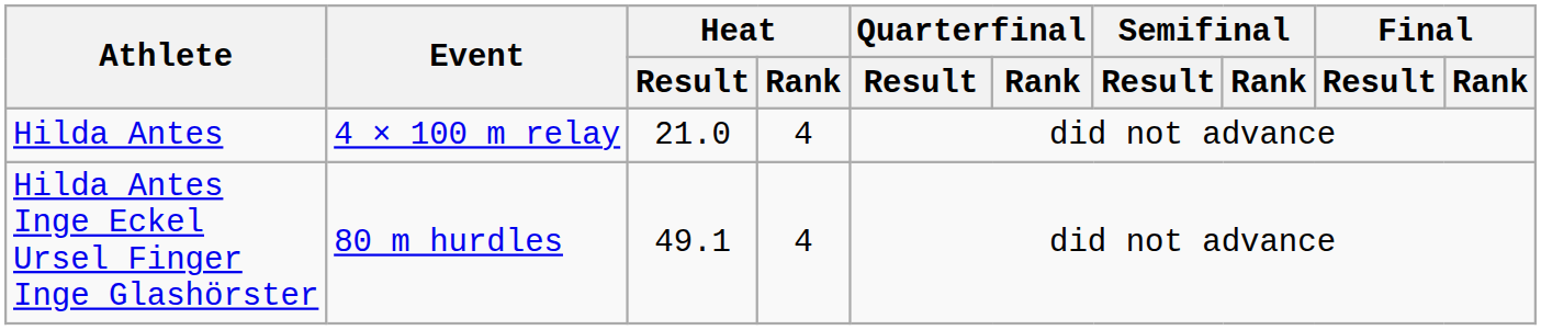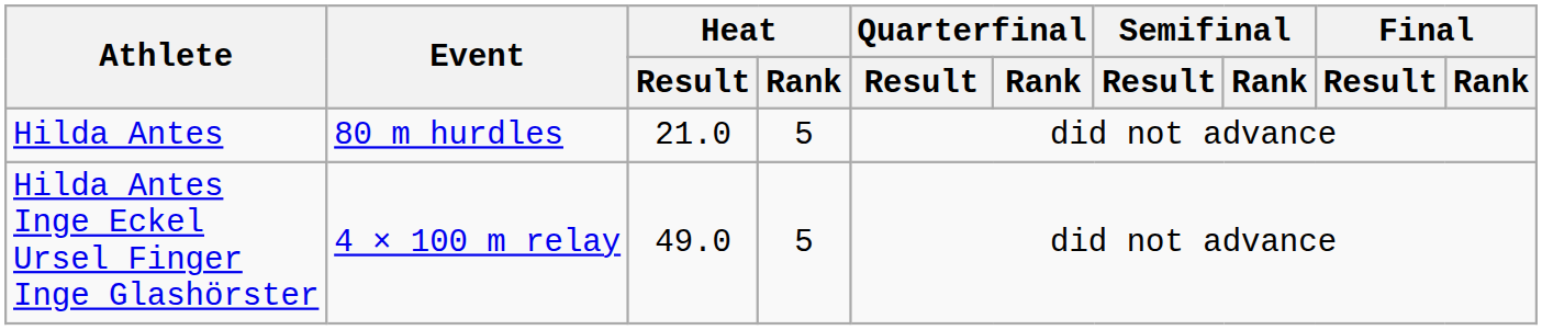Hilda Antes | Event: 4 × 100 m relay -> 80 m hurdles
Hilda Antes | Heat / Rank: 4 -> 5
Hilda Antes Inge Eckel Ursel Finger Inge Glashörster | Event: 80 m hurdles -> 4 × 100 m relay
Hilda Antes Inge Eckel Ursel Finger Inge Glashörster | Heat / Result: 49.1 -> 49.0
Hilda Antes Inge Eckel Ursel Finger Inge Glashörster | Heat / Rank: 4 -> 5
